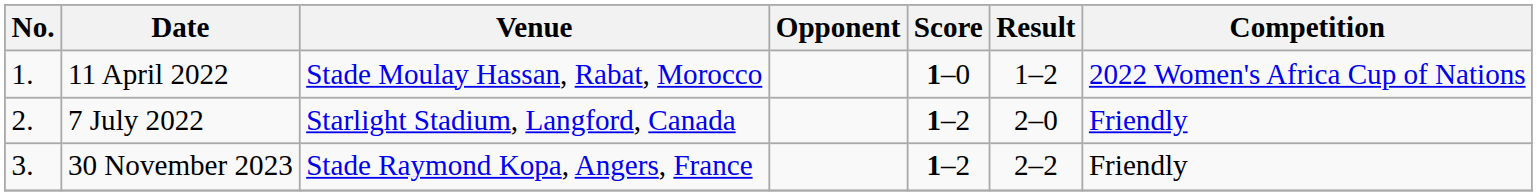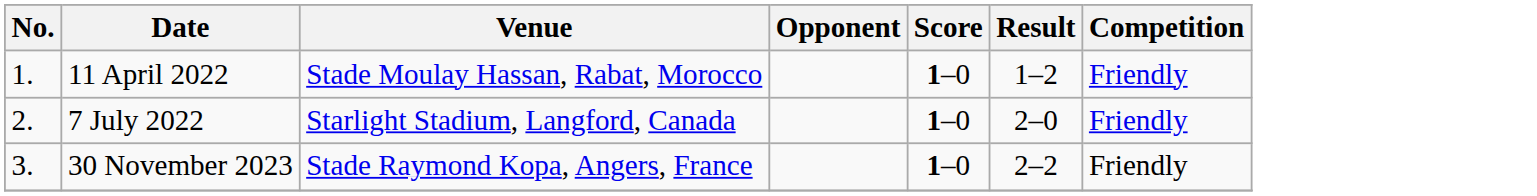11 April 2022 | Competition: 2022 Women's Africa Cup of Nations -> Friendly
7 July 2022 | Score: 1–2 -> 1–0
30 November 2023 | Score: 1–2 -> 1–0
